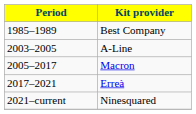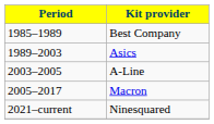+ row: 1989–2003 | Asics
- row: 2017–2021 | Erreà
